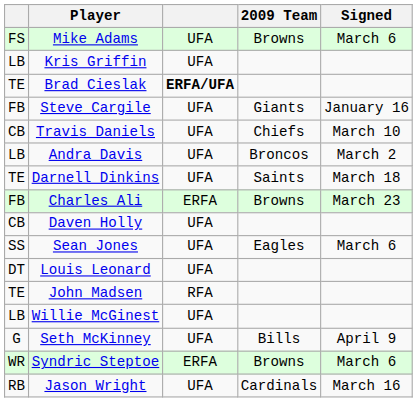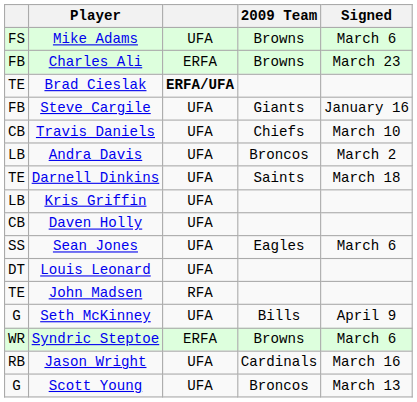rows swapped: Charles Ali <-> Kris Griffin
- row: LB | Willie McGinest | UFA
+ row: G | Scott Young | UFA | Broncos | March 13
